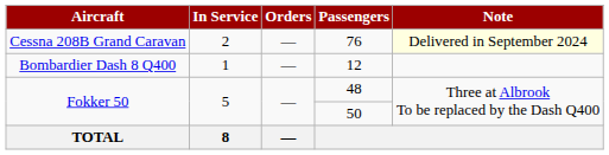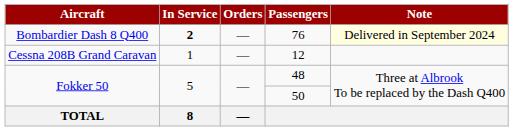76 | Aircraft: Cessna 208B Grand Caravan -> Bombardier Dash 8 Q400
76 | In Service: normal -> bold
12 | Aircraft: Bombardier Dash 8 Q400 -> Cessna 208B Grand Caravan
